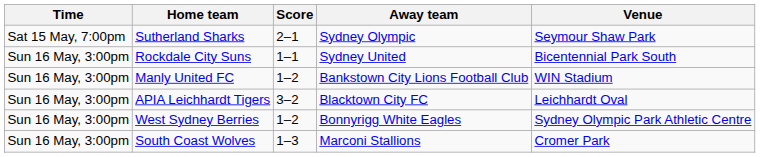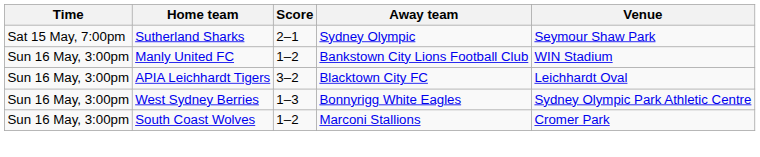- row: Sun 16 May, 3:00pm | Rockdale City Suns | 1–1 | Sydney United | Bicentennial Park South
West Sydney Berries | Score: 1–2 -> 1–3
South Coast Wolves | Score: 1–3 -> 1–2
